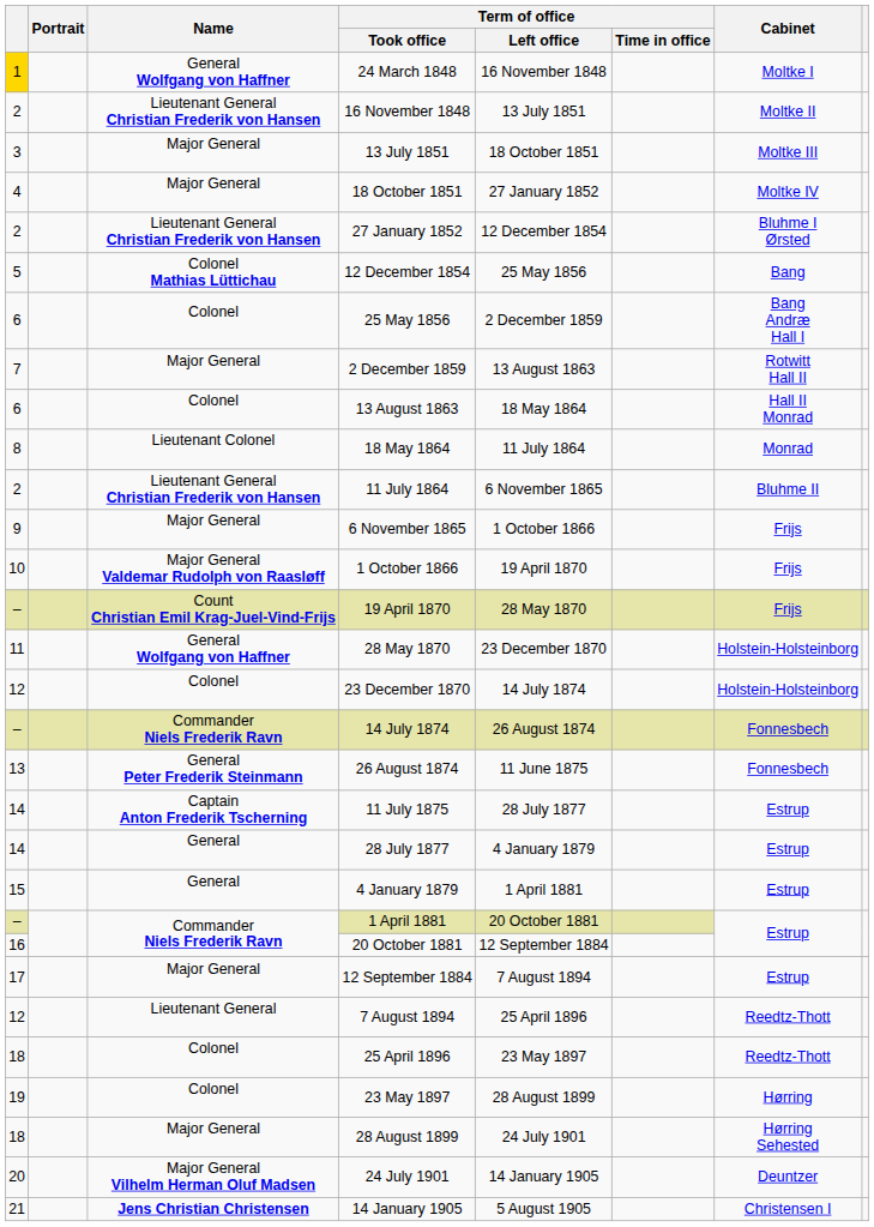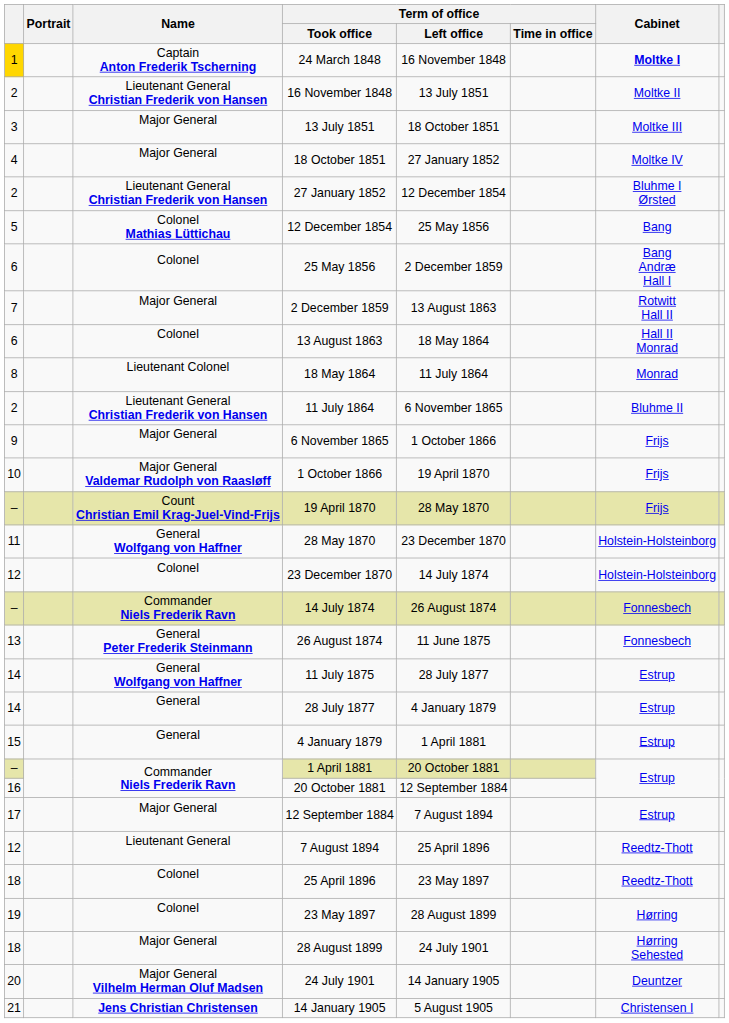24 March 1848 | Name: General Wolfgang von Haffner -> Captain Anton Frederik Tscherning
24 March 1848 | Cabinet: normal -> bold
11 July 1875 | Name: Captain Anton Frederik Tscherning -> General Wolfgang von Haffner
